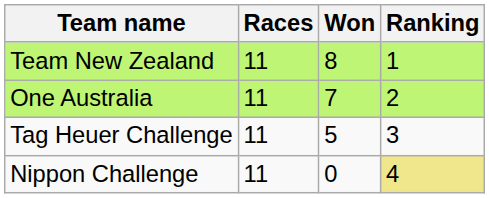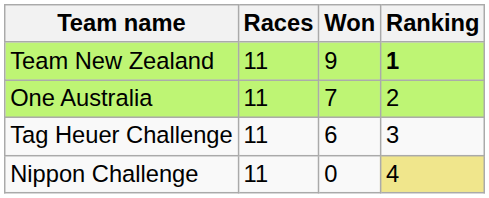Team New Zealand | Won: 8 -> 9
Team New Zealand | Ranking: normal -> bold
Tag Heuer Challenge | Won: 5 -> 6
